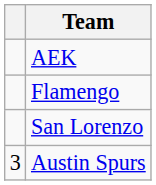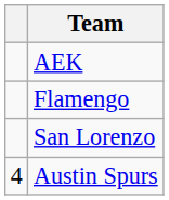Austin Spurs | column 1: 3 -> 4
